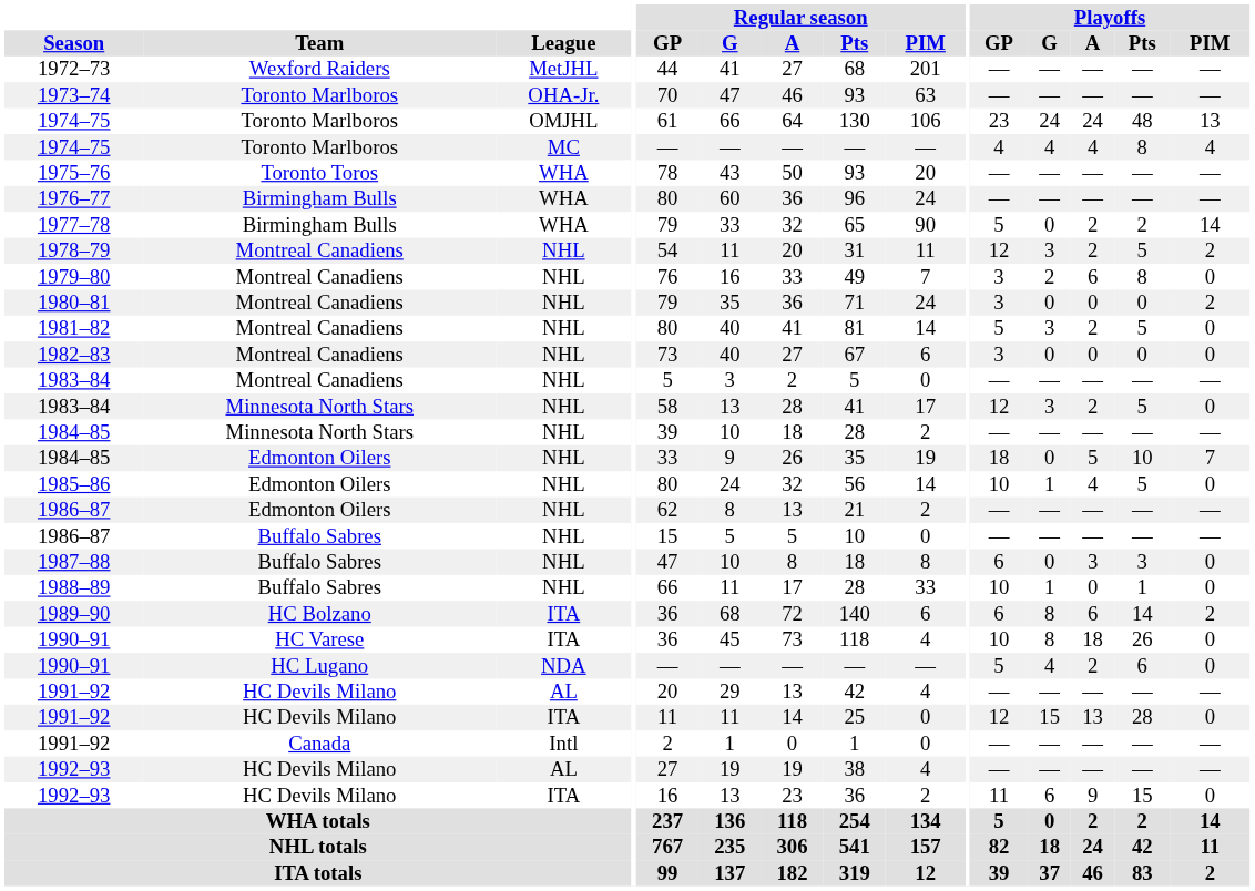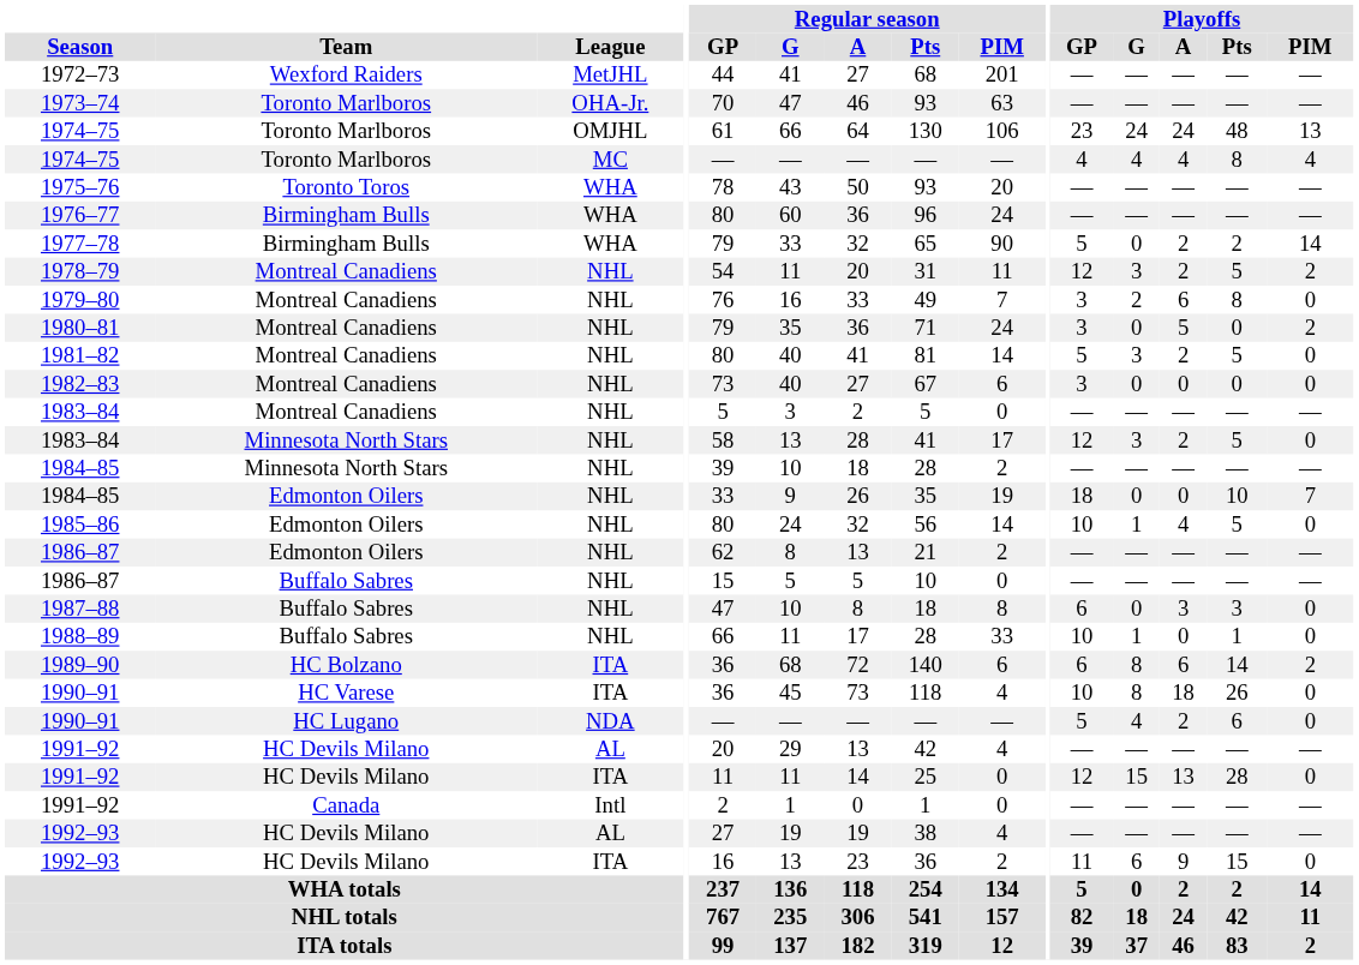1980–81 | Playoffs / A: 0 -> 5
1984–85 / Edmonton Oilers | Playoffs / A: 5 -> 0
